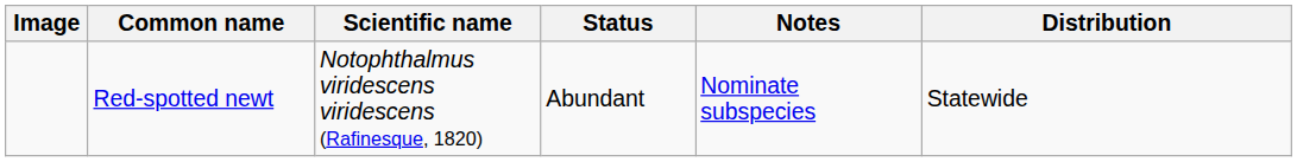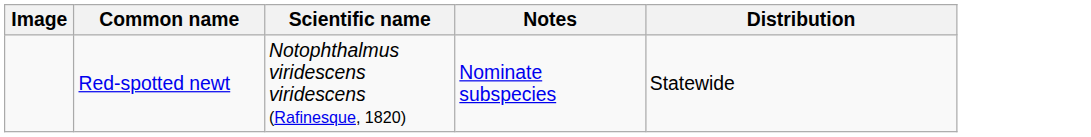- column: Status | Abundant
